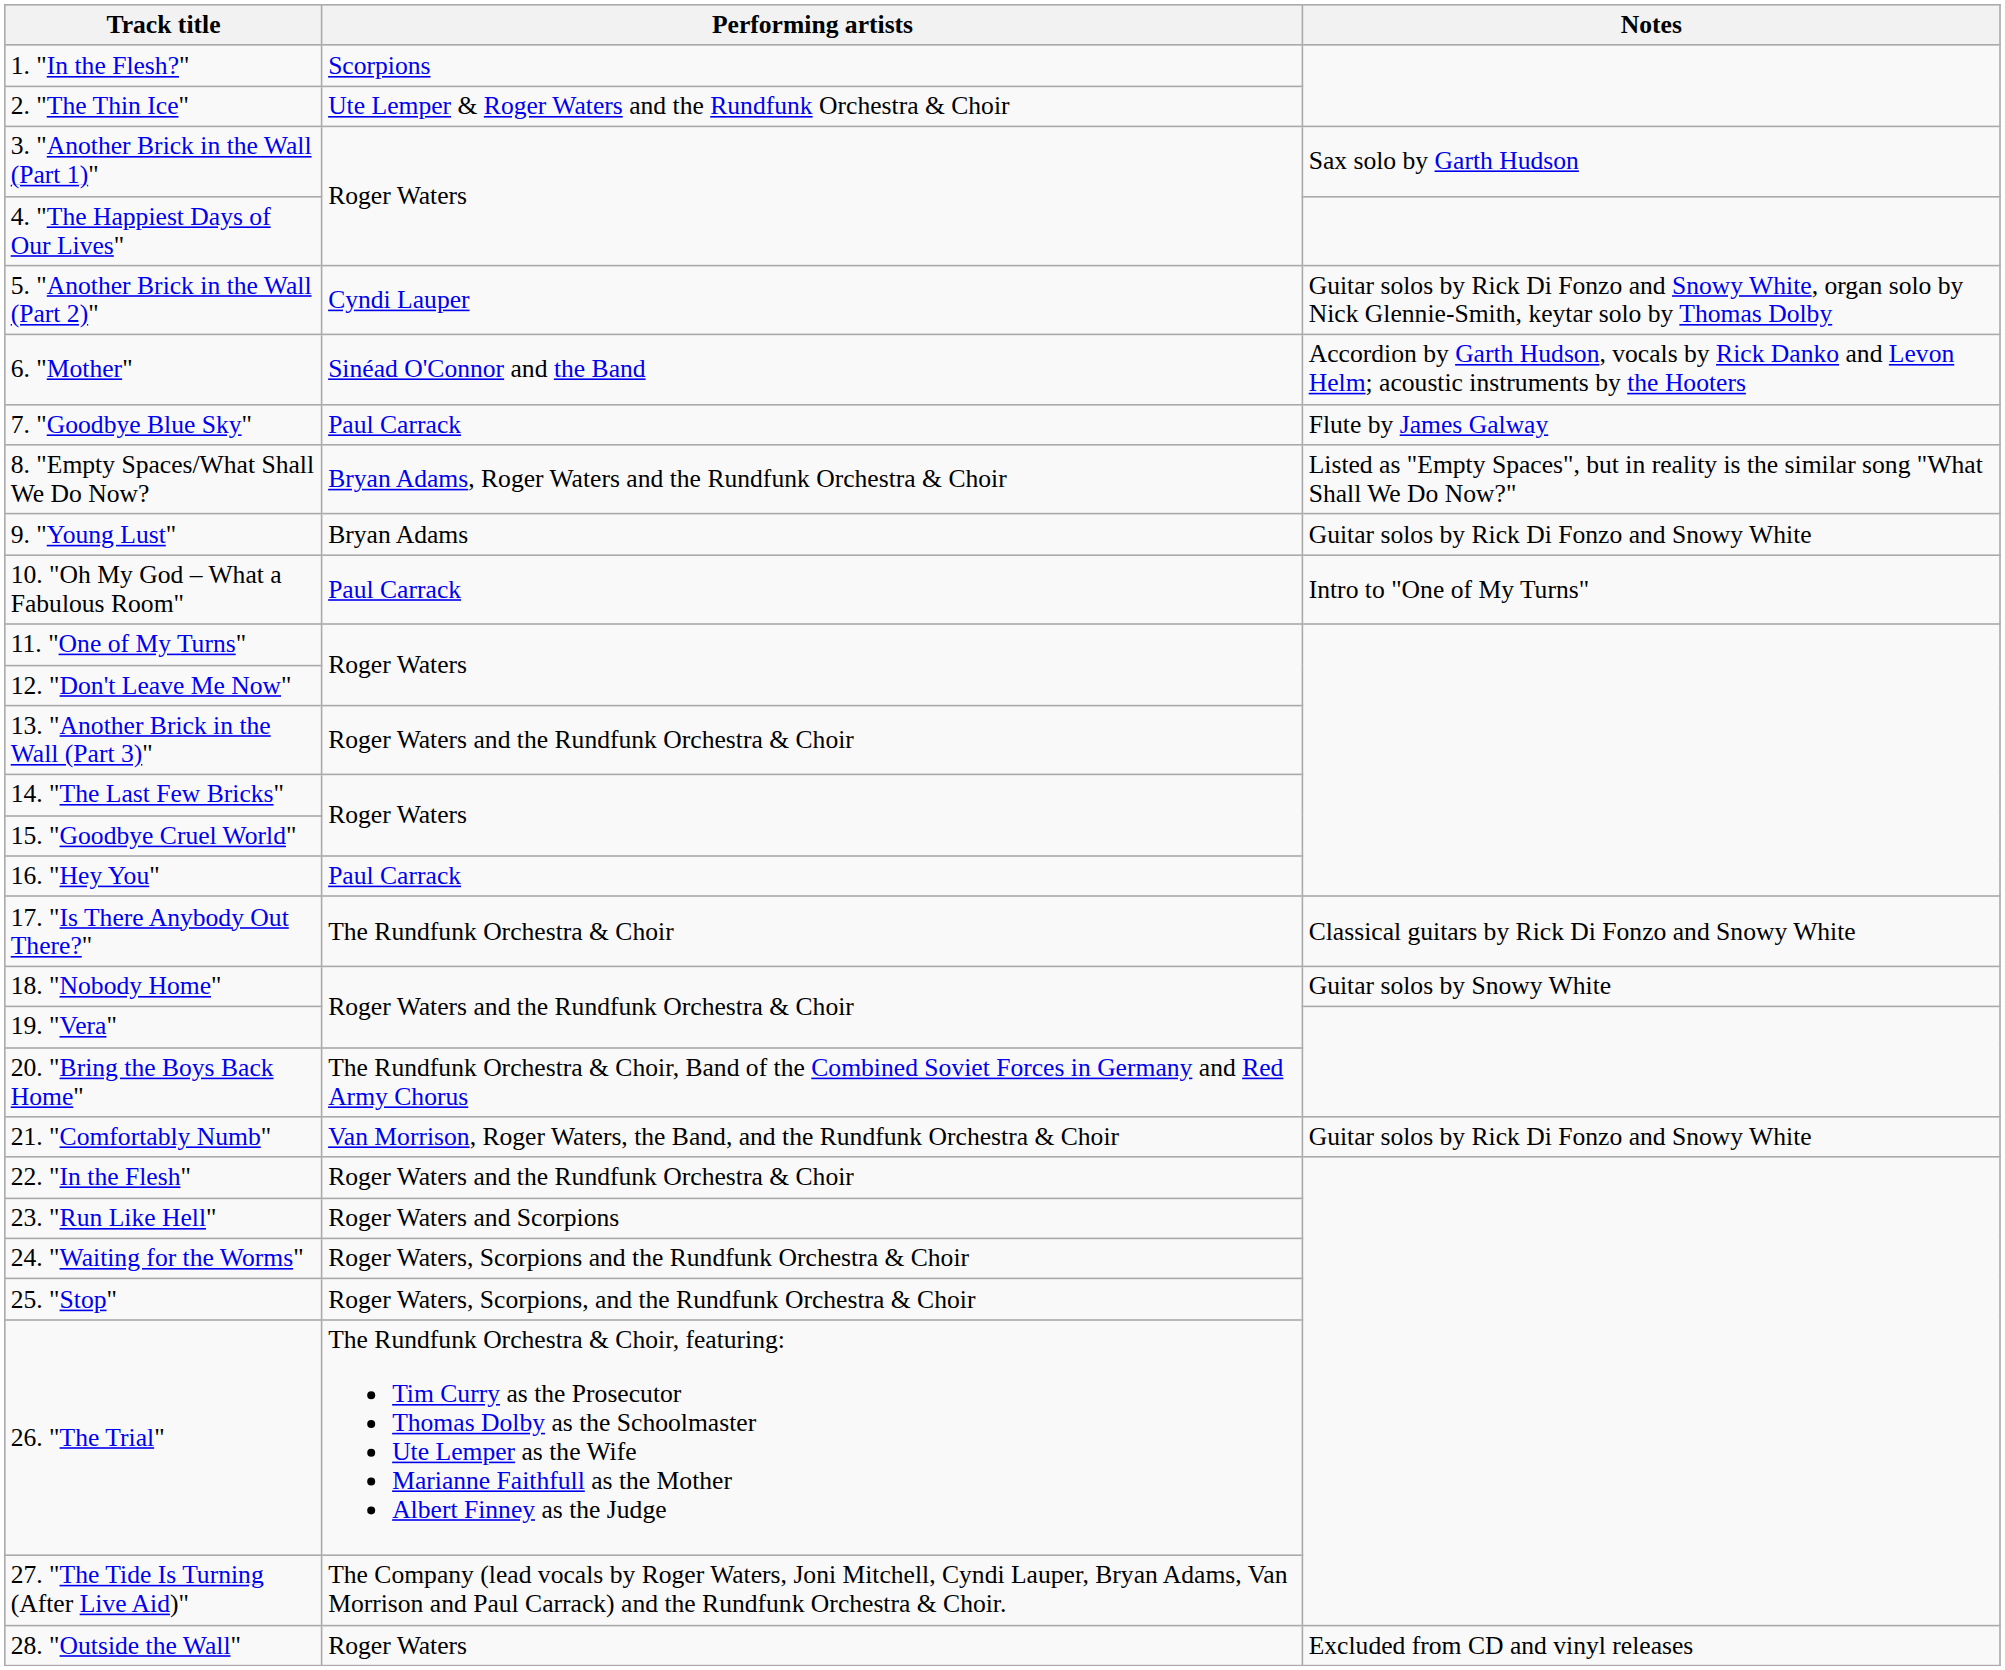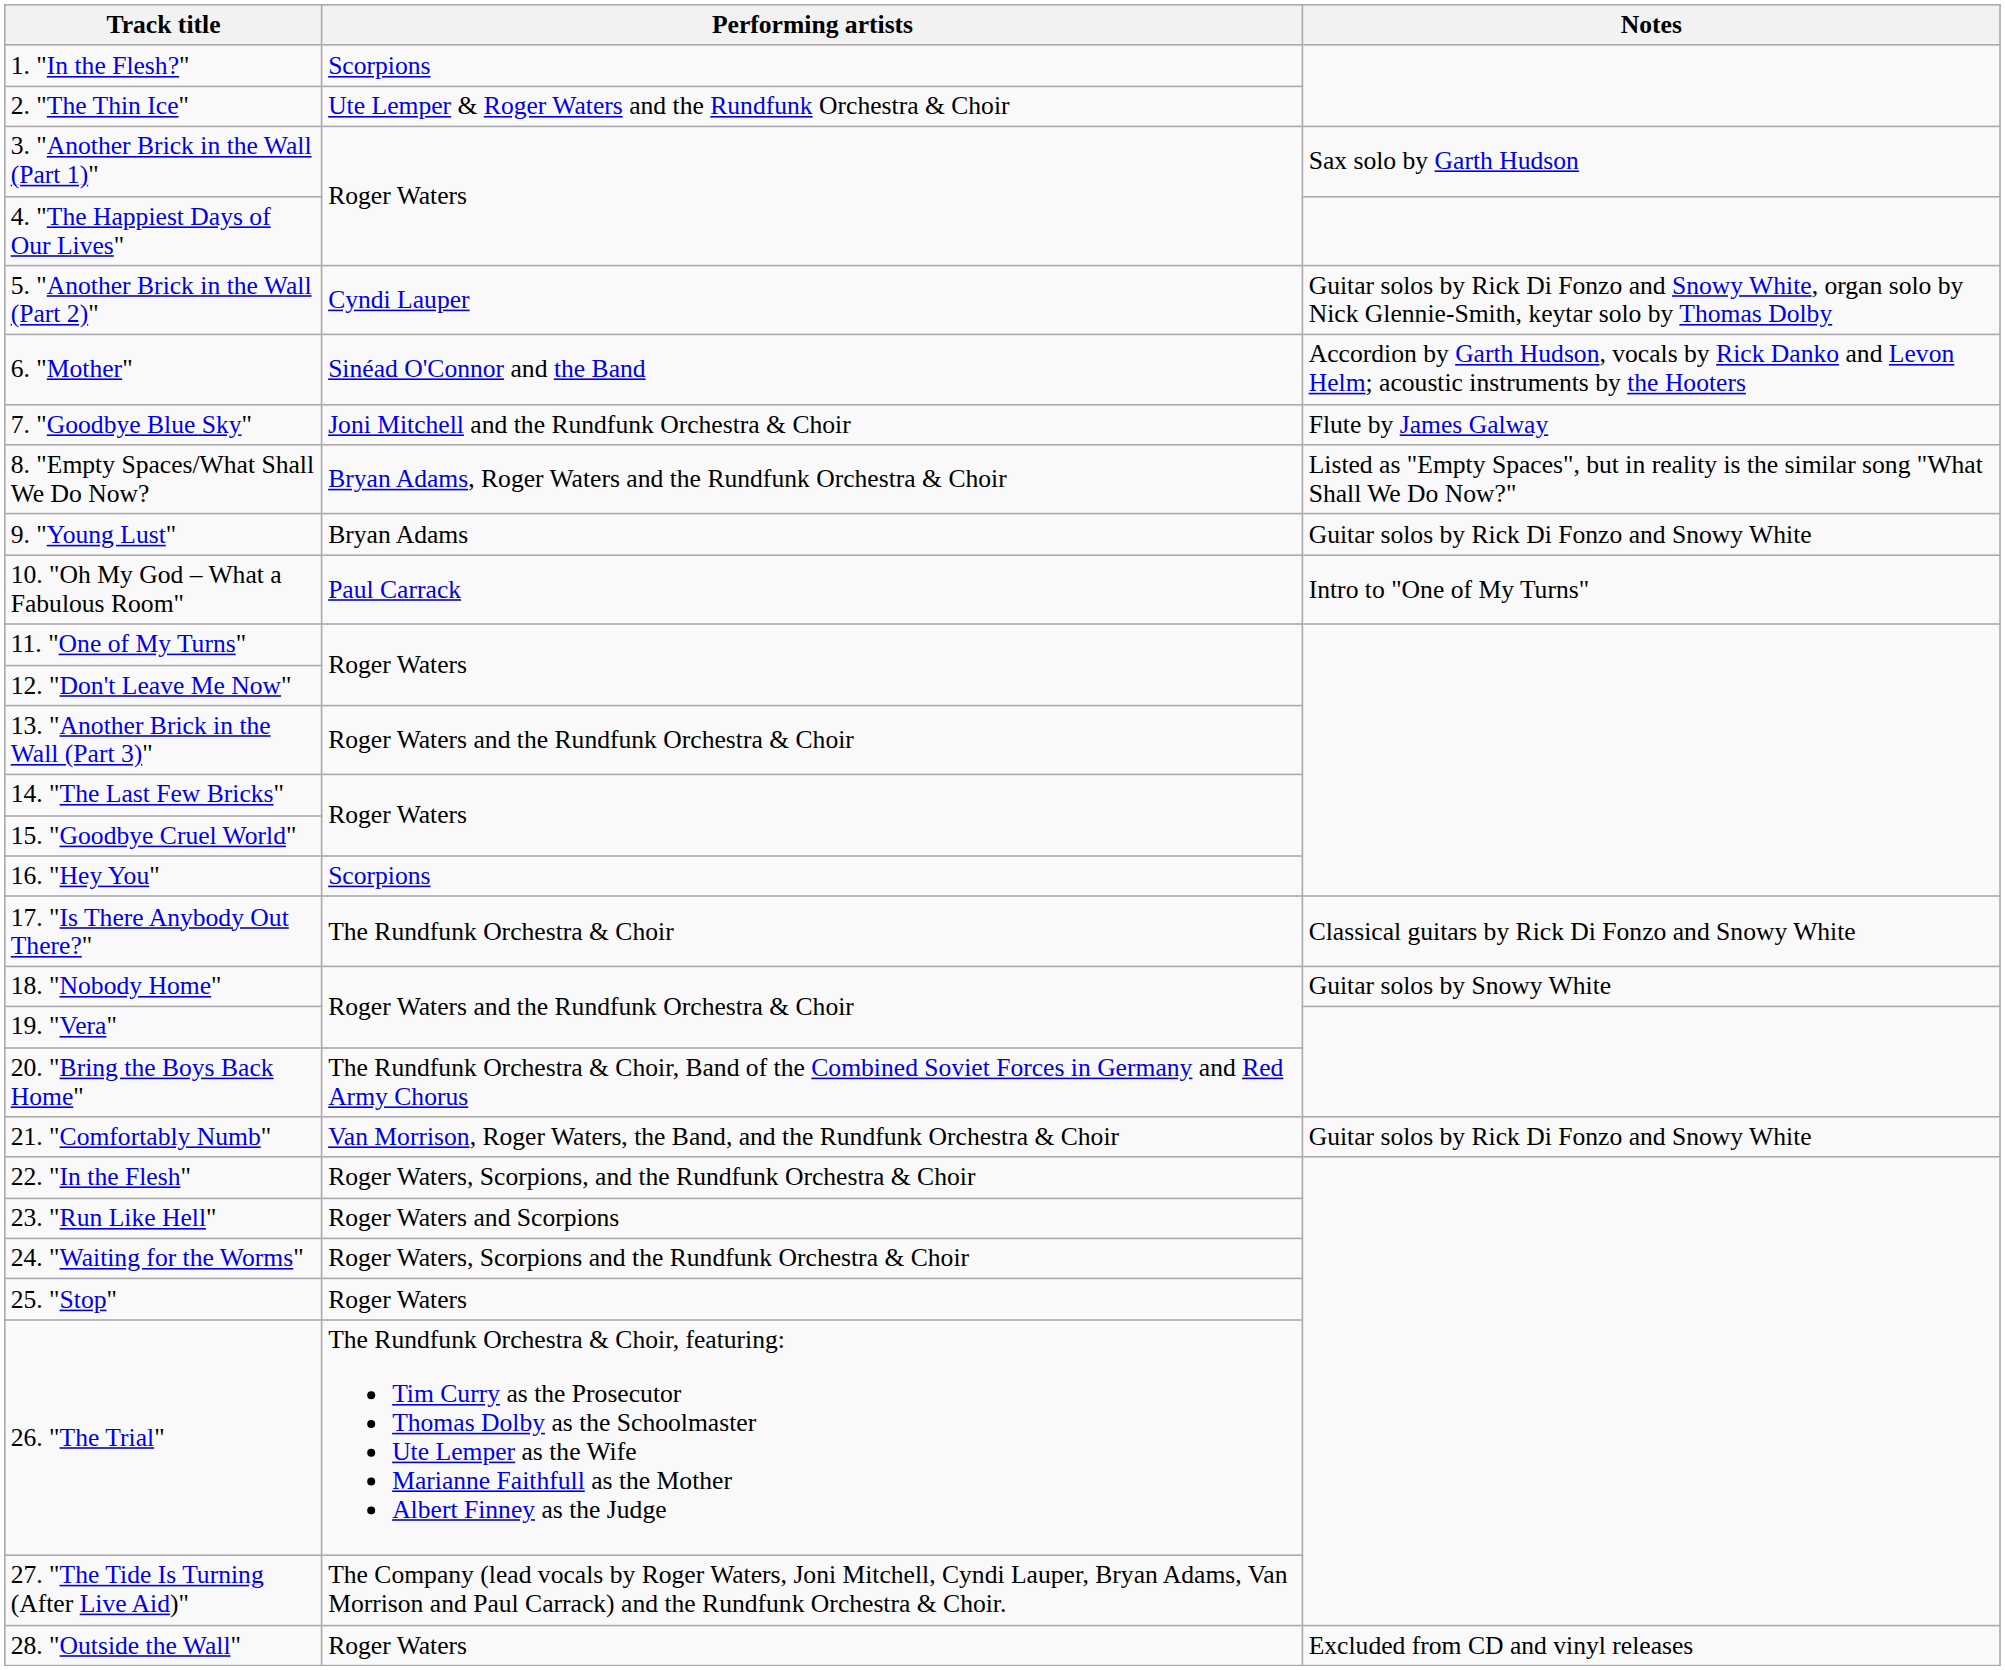7. "Goodbye Blue Sky" | Performing artists: Paul Carrack -> Joni Mitchell and the Rundfunk Orchestra & Choir
16. "Hey You" | Performing artists: Paul Carrack -> Scorpions
22. "In the Flesh" | Performing artists: Roger Waters and the Rundfunk Orchestra & Choir -> Roger Waters, Scorpions, and the Rundfunk Orchestra & Choir
25. "Stop" | Performing artists: Roger Waters, Scorpions, and the Rundfunk Orchestra & Choir -> Roger Waters
